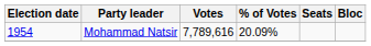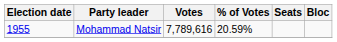Mohammad Natsir | Election date: 1954 -> 1955
Mohammad Natsir | % of Votes: 20.09% -> 20.59%
